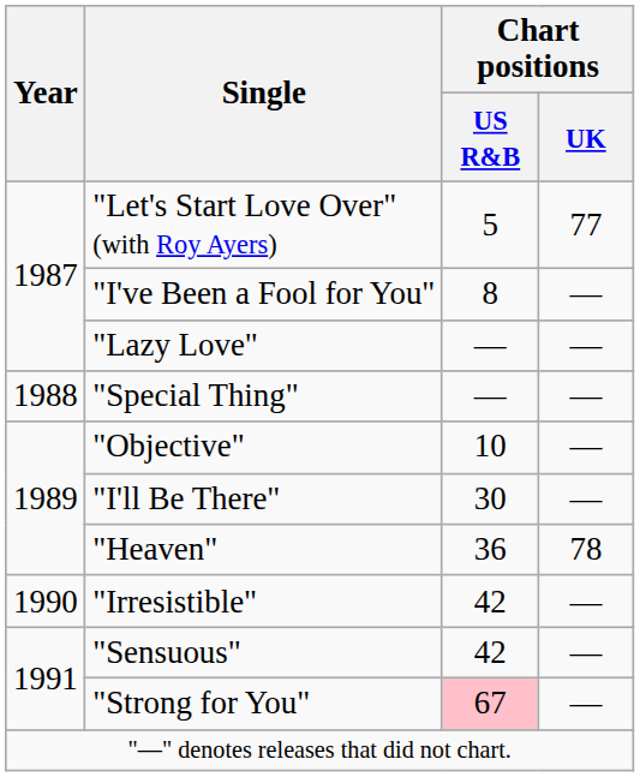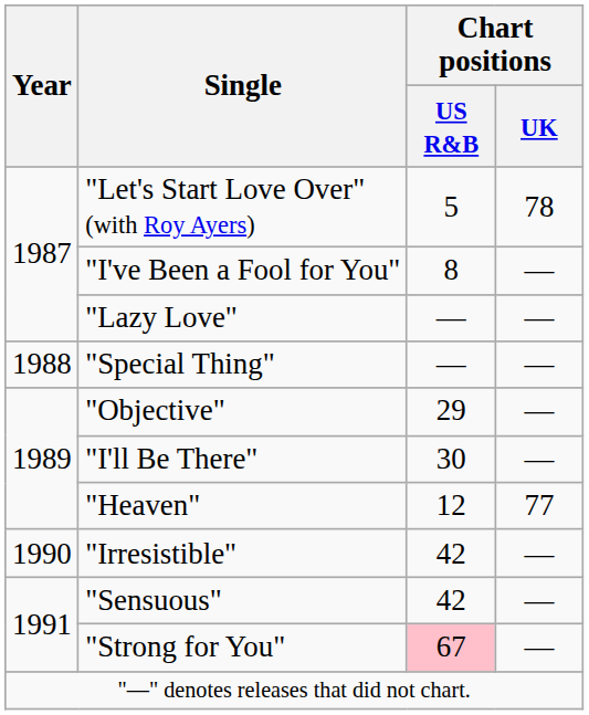"Let's Start Love Over" (with Roy Ayers) | Chart positions / UK: 77 -> 78
"Objective" | Chart positions / US R&B: 10 -> 29
"Heaven" | Chart positions / US R&B: 36 -> 12
"Heaven" | Chart positions / UK: 78 -> 77
